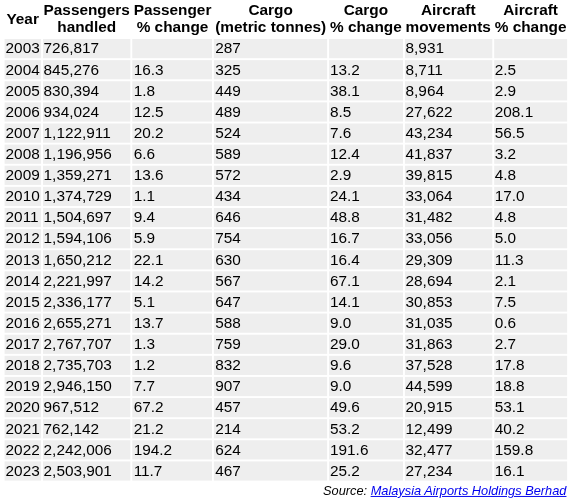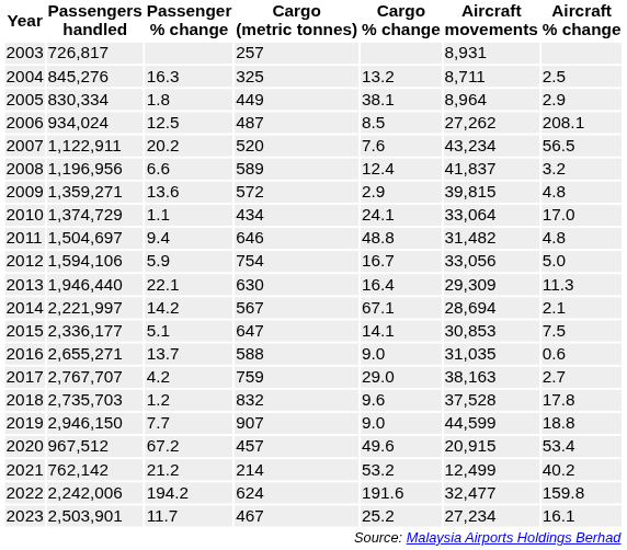2003 | Cargo (metric tonnes): 287 -> 257
2005 | Passengers handled: 830,394 -> 830,334
2006 | Cargo (metric tonnes): 489 -> 487
2006 | Aircraft movements: 27,622 -> 27,262
2007 | Cargo (metric tonnes): 524 -> 520
2013 | Passengers handled: 1,650,212 -> 1,946,440
2017 | Passenger % change: 1.3 -> 4.2
2017 | Aircraft movements: 31,863 -> 38,163
2020 | Aircraft % change: 53.1 -> 53.4
